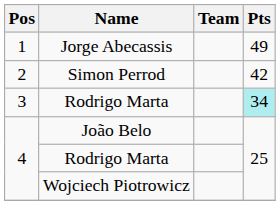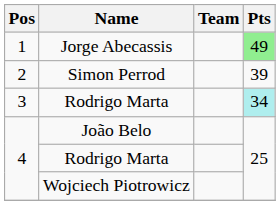Jorge Abecassis | Pts: no background -> lightgreen background
Simon Perrod | Pts: 42 -> 39
